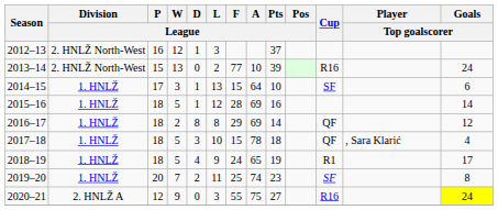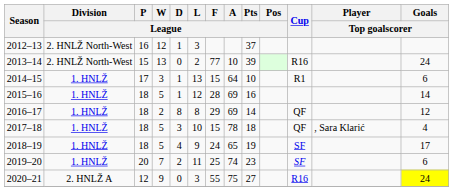2014–15 | Cup: SF -> R1
2018–19 | Cup: R1 -> SF
2019–20 | Goals / Top goalscorer: 8 -> 6
